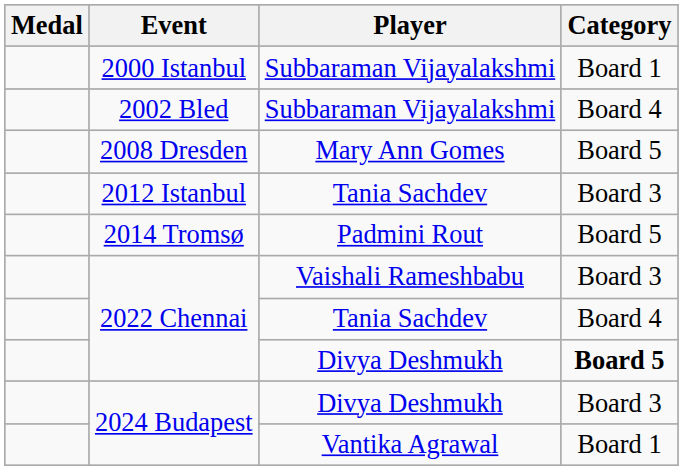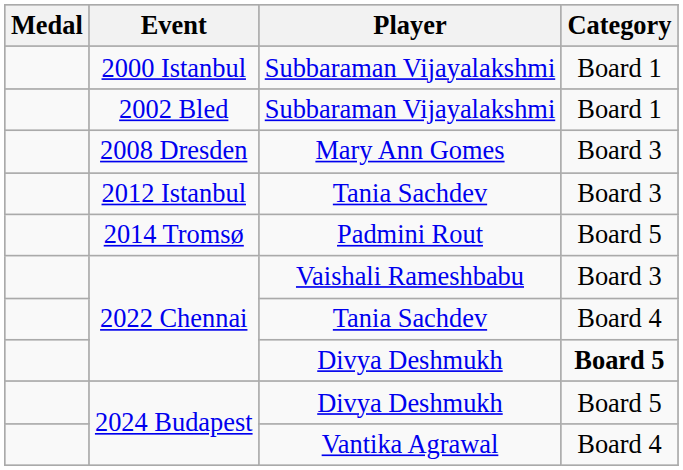2002 Bled | Category: Board 4 -> Board 1
2008 Dresden | Category: Board 5 -> Board 3
2024 Budapest / Divya Deshmukh | Category: Board 3 -> Board 5
2024 Budapest / Vantika Agrawal | Category: Board 1 -> Board 4
